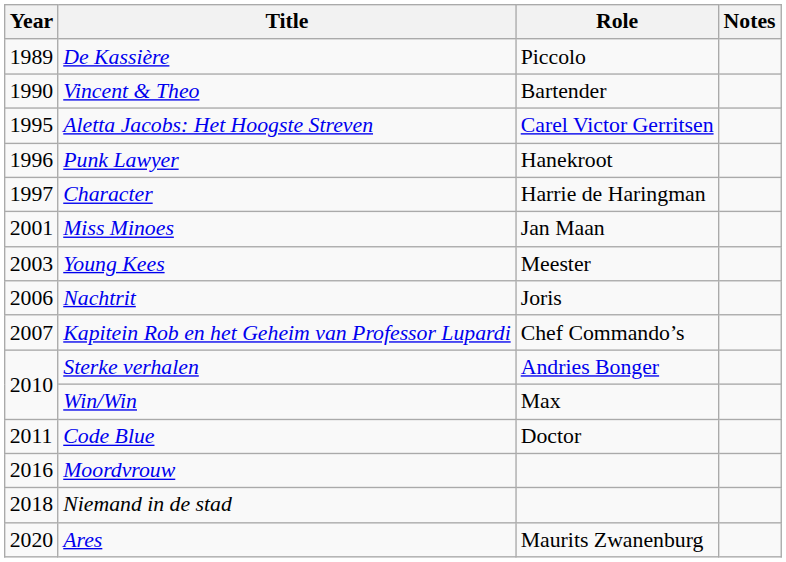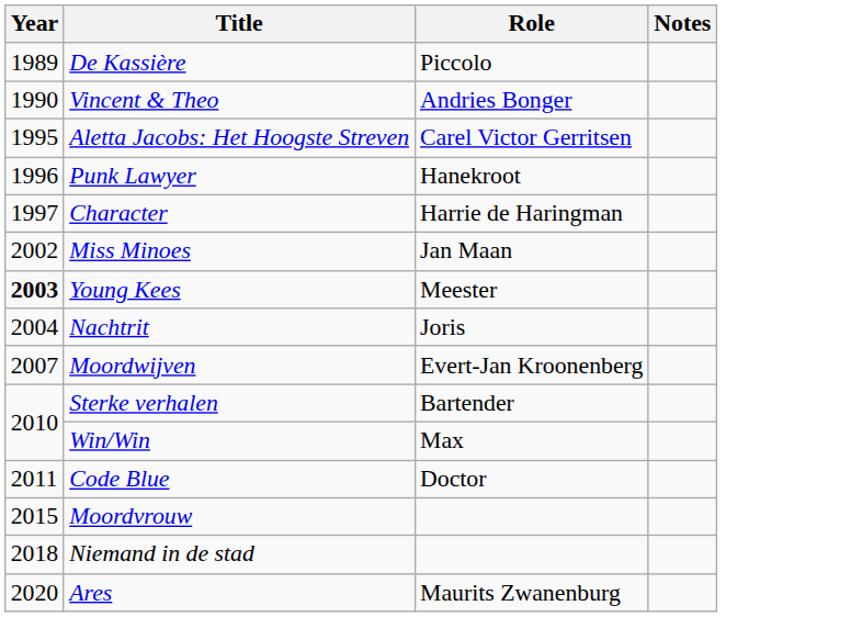Vincent & Theo | Role: Bartender -> Andries Bonger
Miss Minoes | Year: 2001 -> 2002
Young Kees | Year: normal -> bold
Nachtrit | Year: 2006 -> 2004
+ row: 2007 | Moordwijven | Evert-Jan Kroonenberg
- row: 2007 | Kapitein Rob en het Geheim van Professor Lupardi | Chef Commando’s
Sterke verhalen | Role: Andries Bonger -> Bartender
Moordvrouw | Year: 2016 -> 2015
